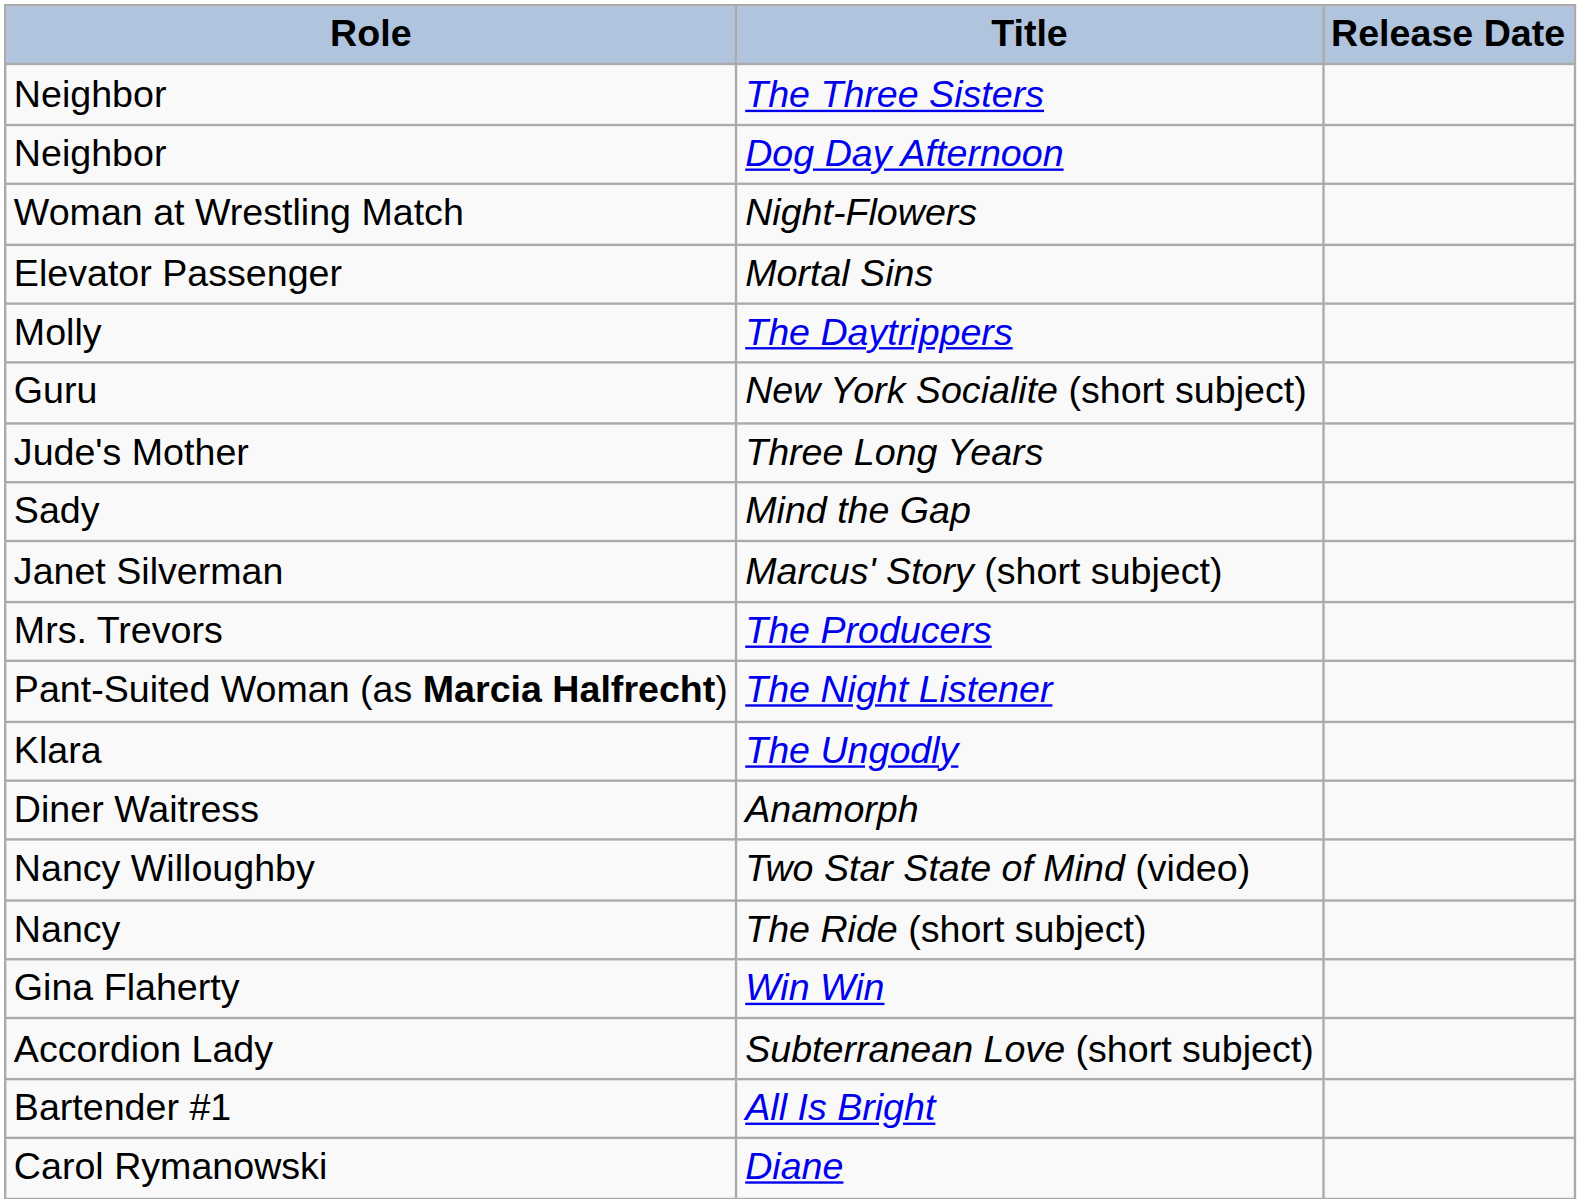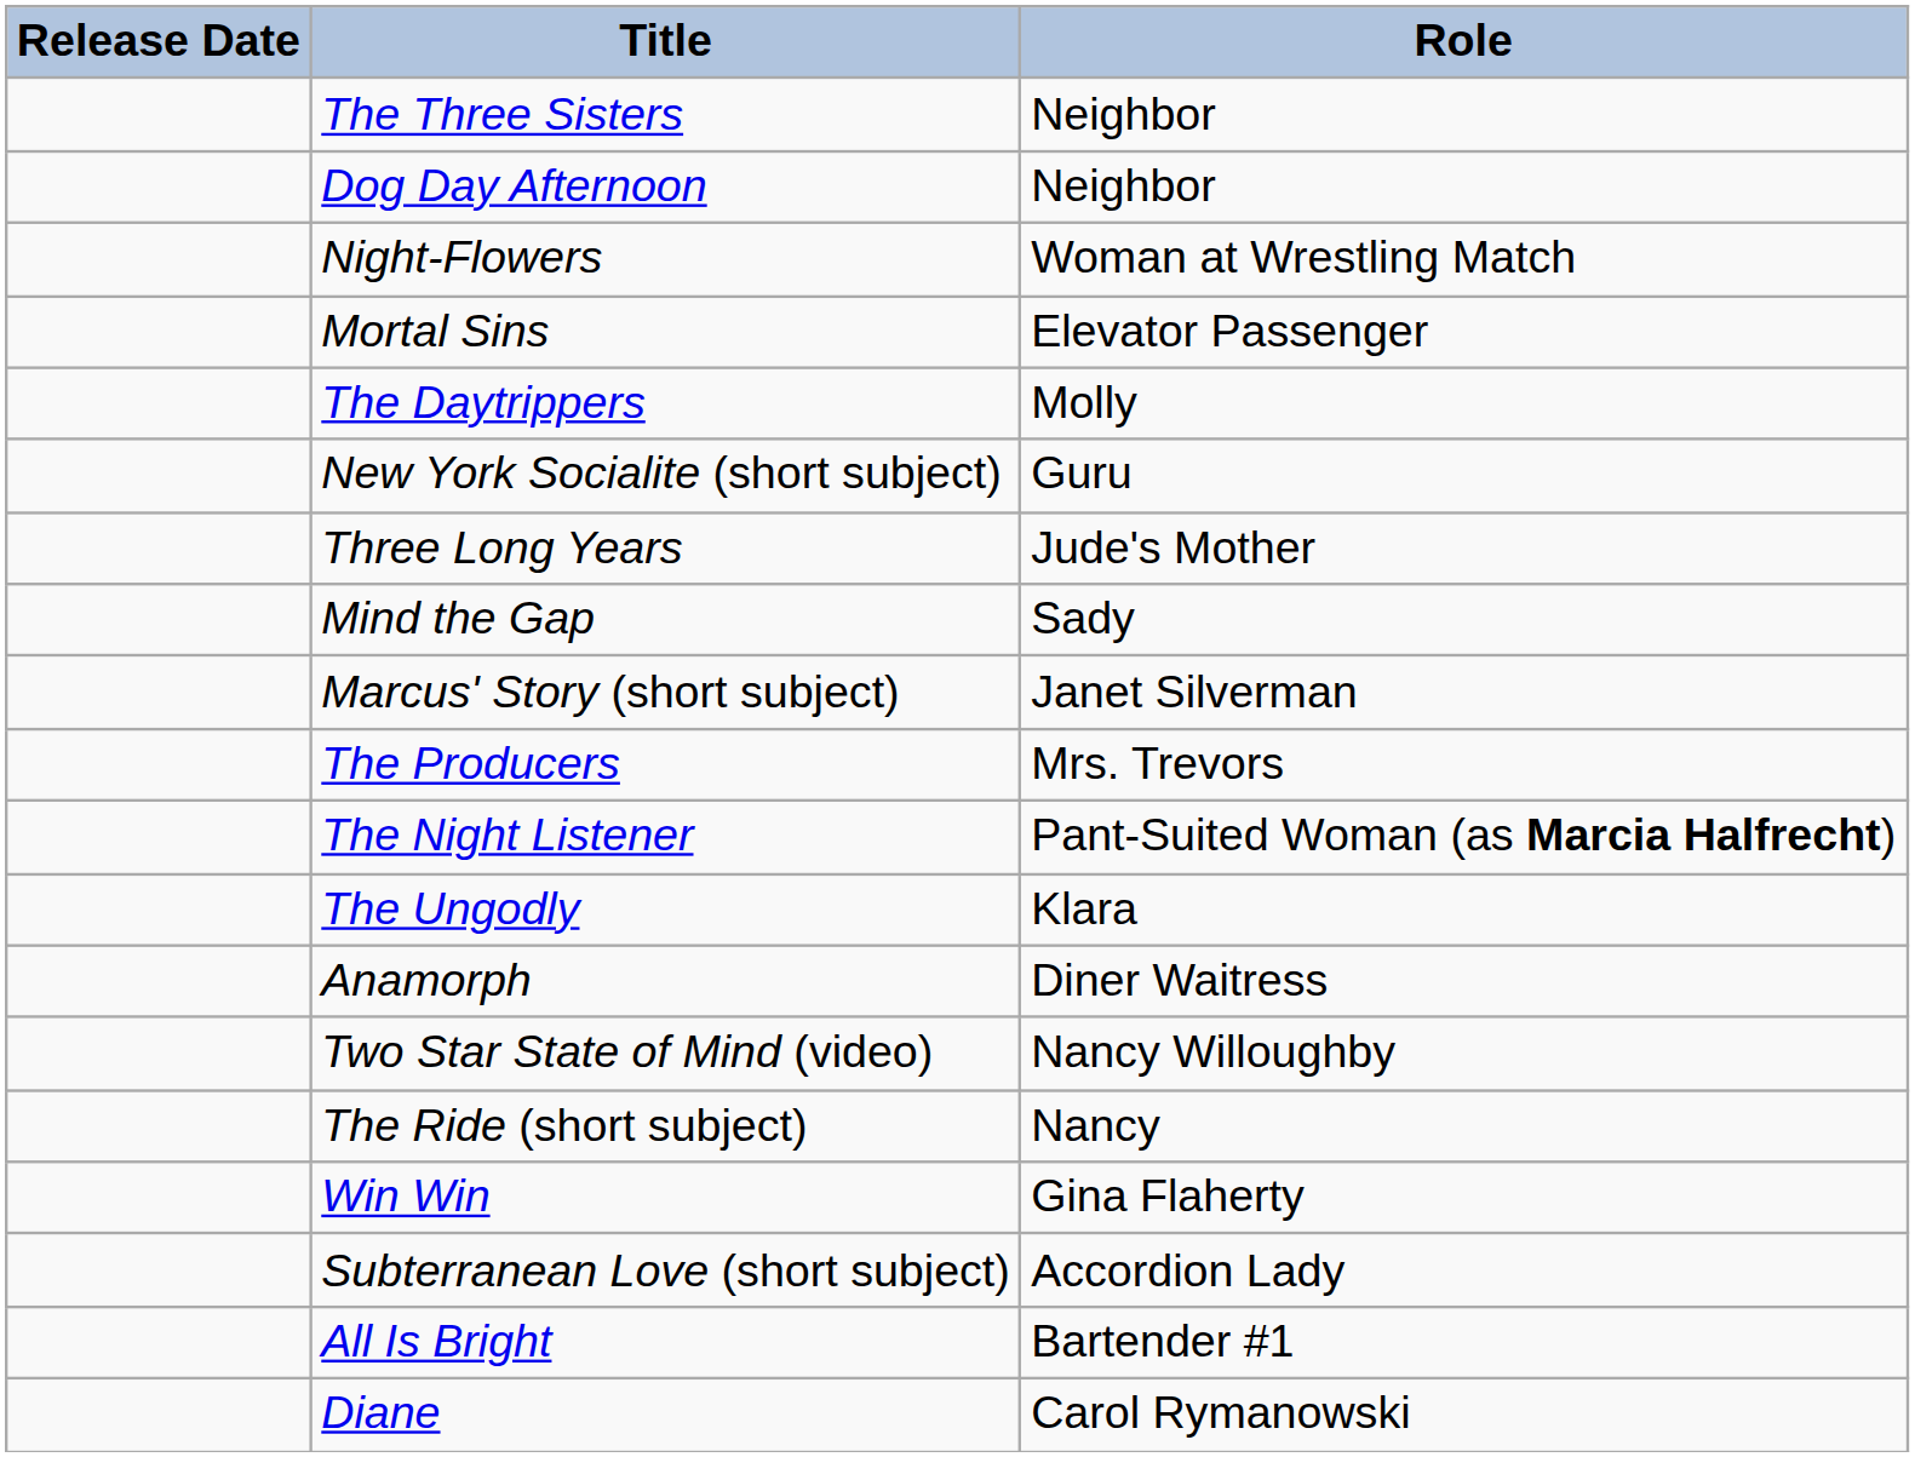columns swapped: Release Date <-> Role
